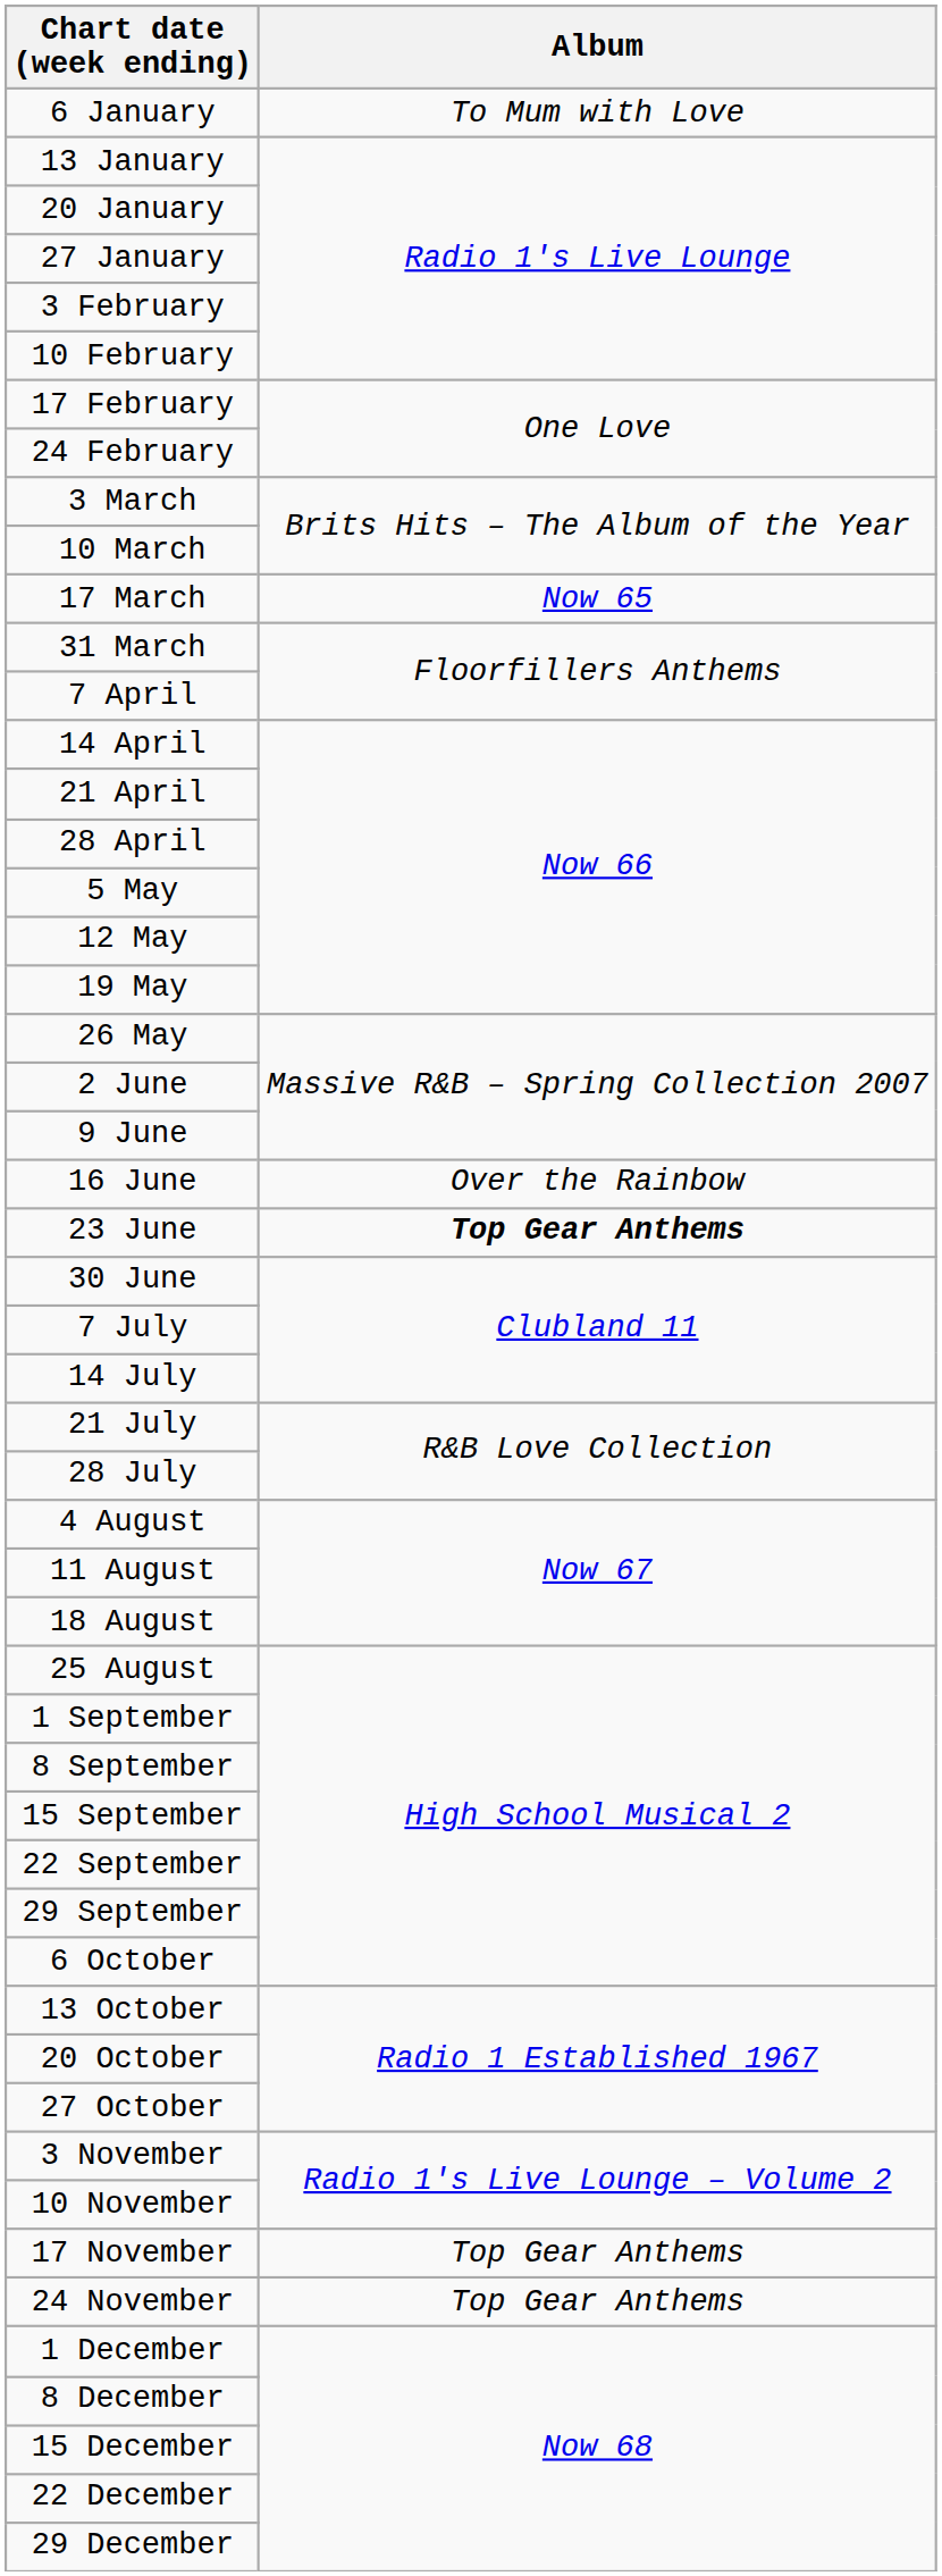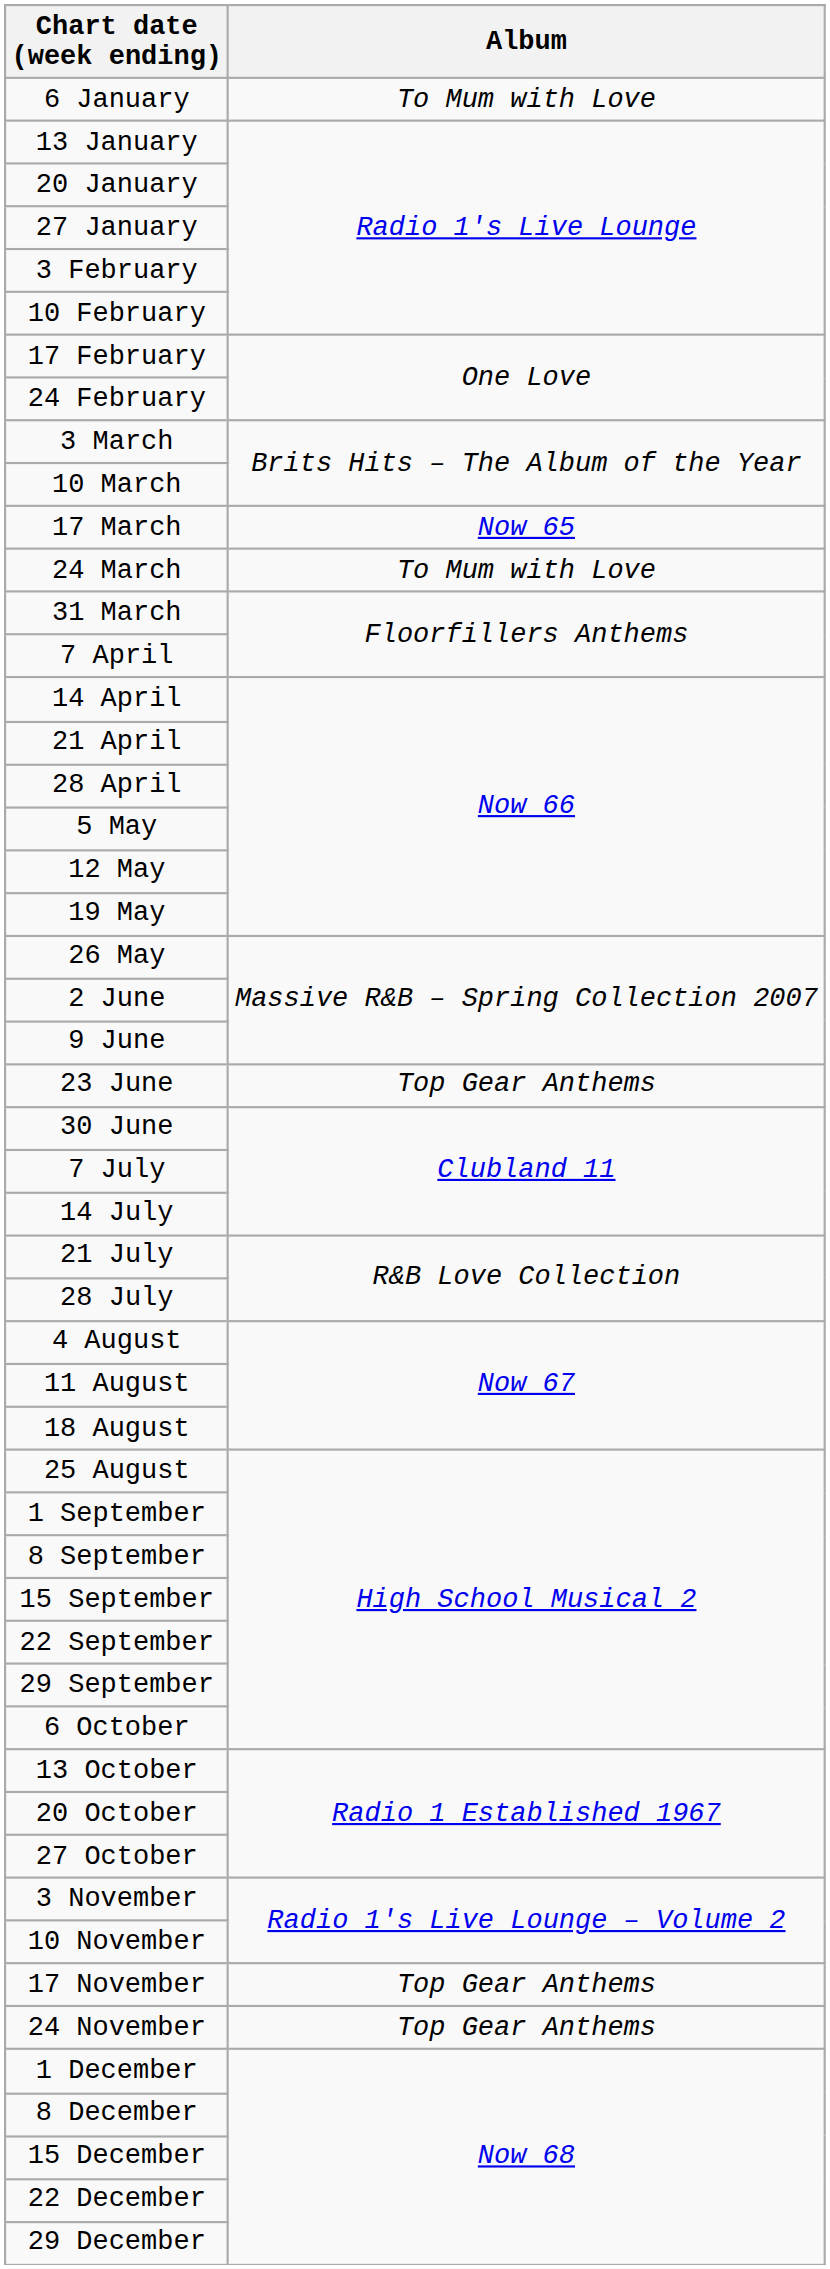+ row: 24 March | To Mum with Love
- row: 16 June | Over the Rainbow
23 June | Album: bold -> normal
